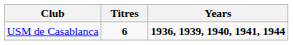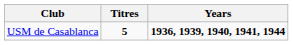USM de Casablanca | Titres: 6 -> 5
